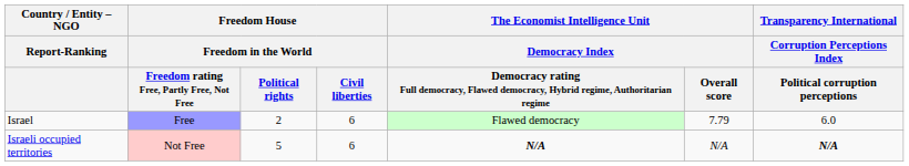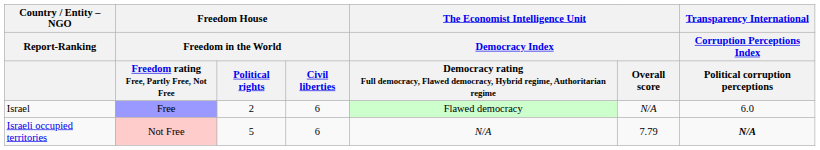Israel | column 6: 7.79 -> N/A
Israeli occupied territories | column 5: bold -> normal
Israeli occupied territories | column 6: N/A -> 7.79
